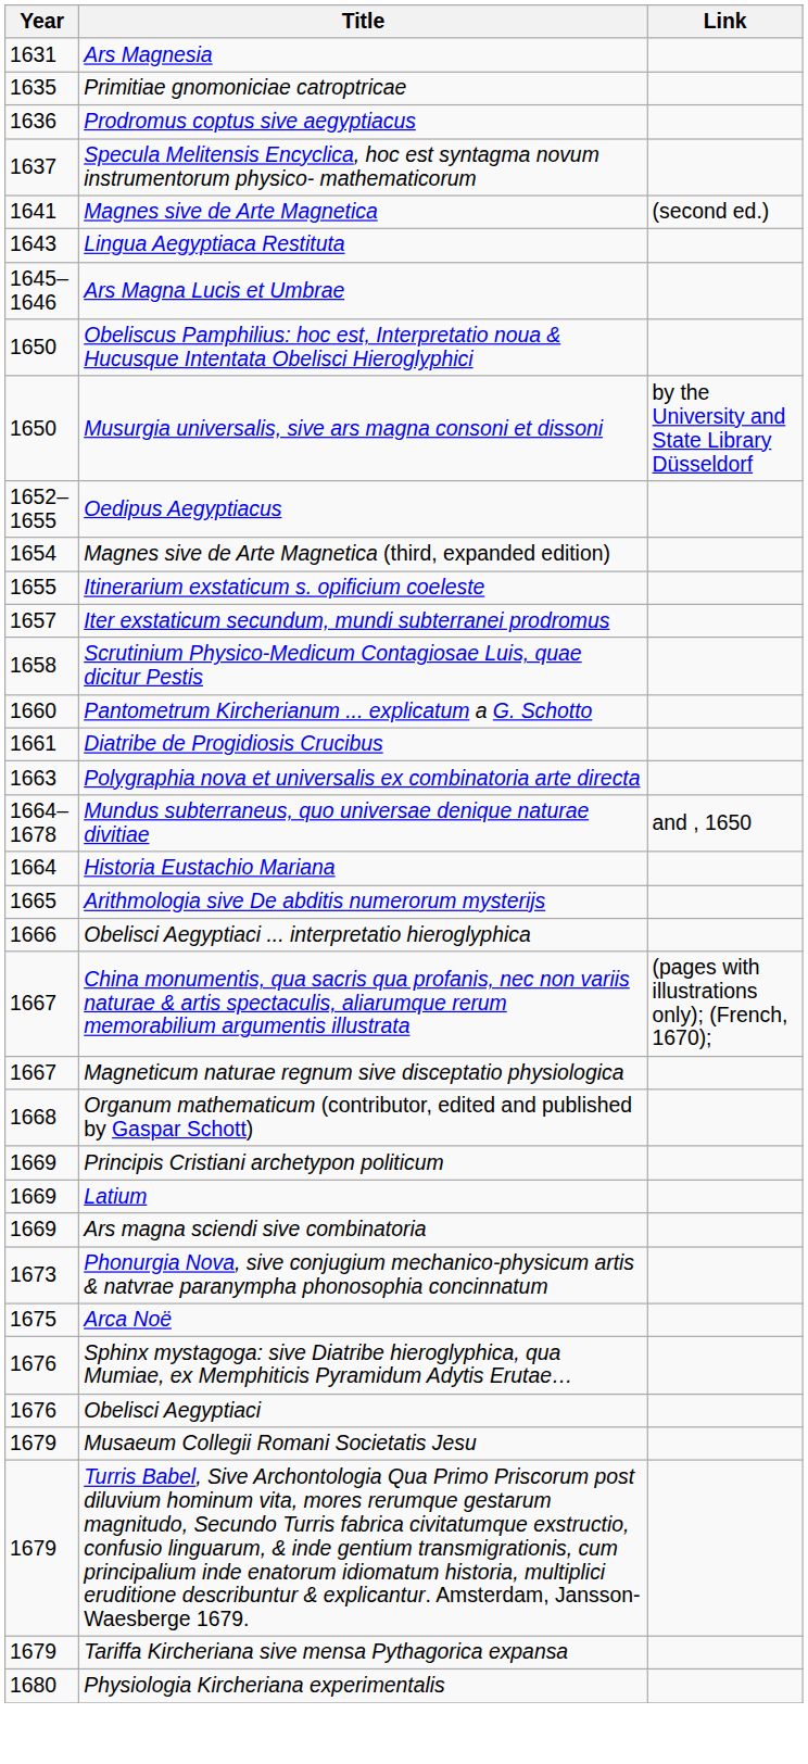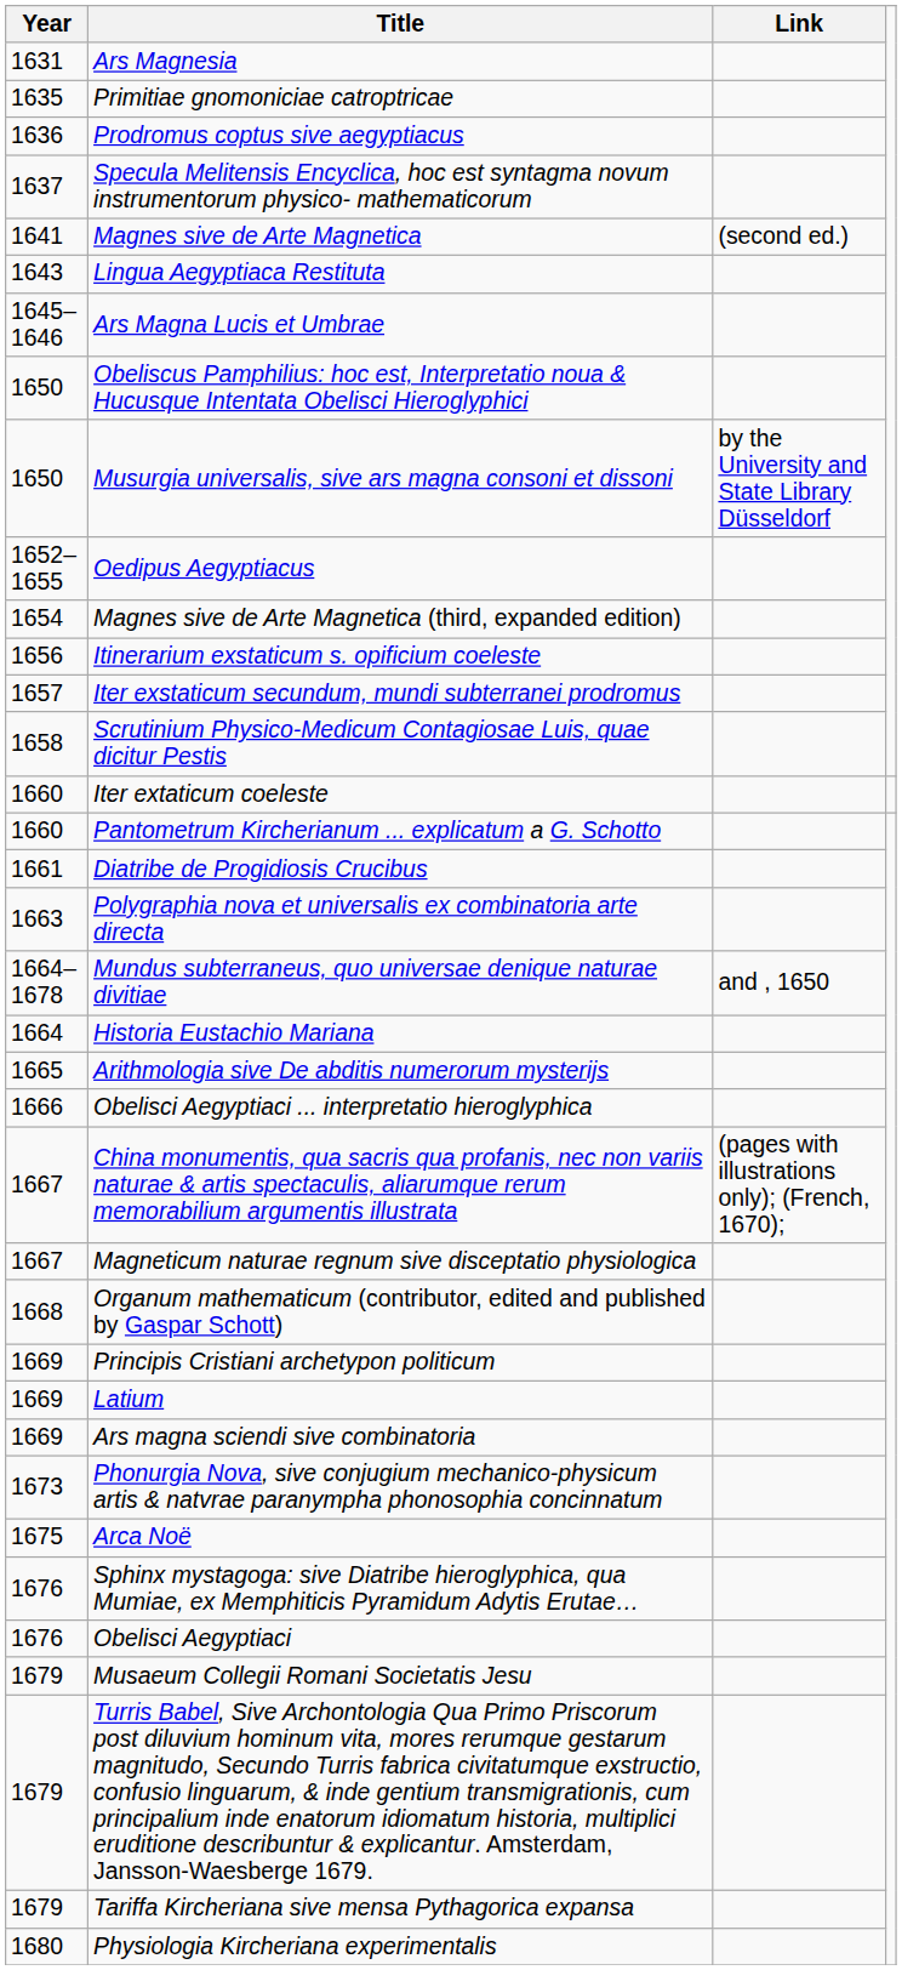Itinerarium exstaticum s. opificium coeleste | Year: 1655 -> 1656
+ row: 1660 | Iter extaticum coeleste
